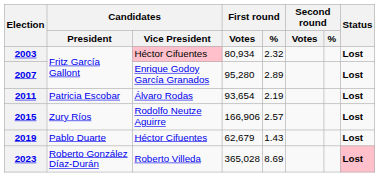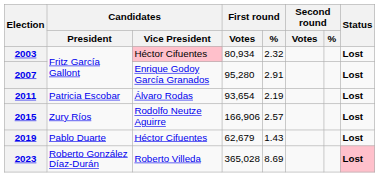2007 | First round / %: 2.89 -> 2.91
